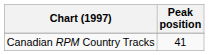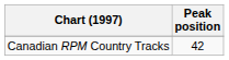Canadian RPM Country Tracks | Peak position: 41 -> 42
